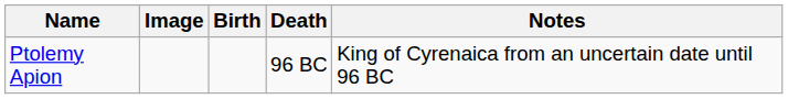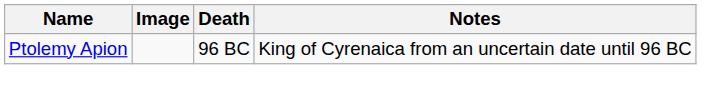- column: Birth
